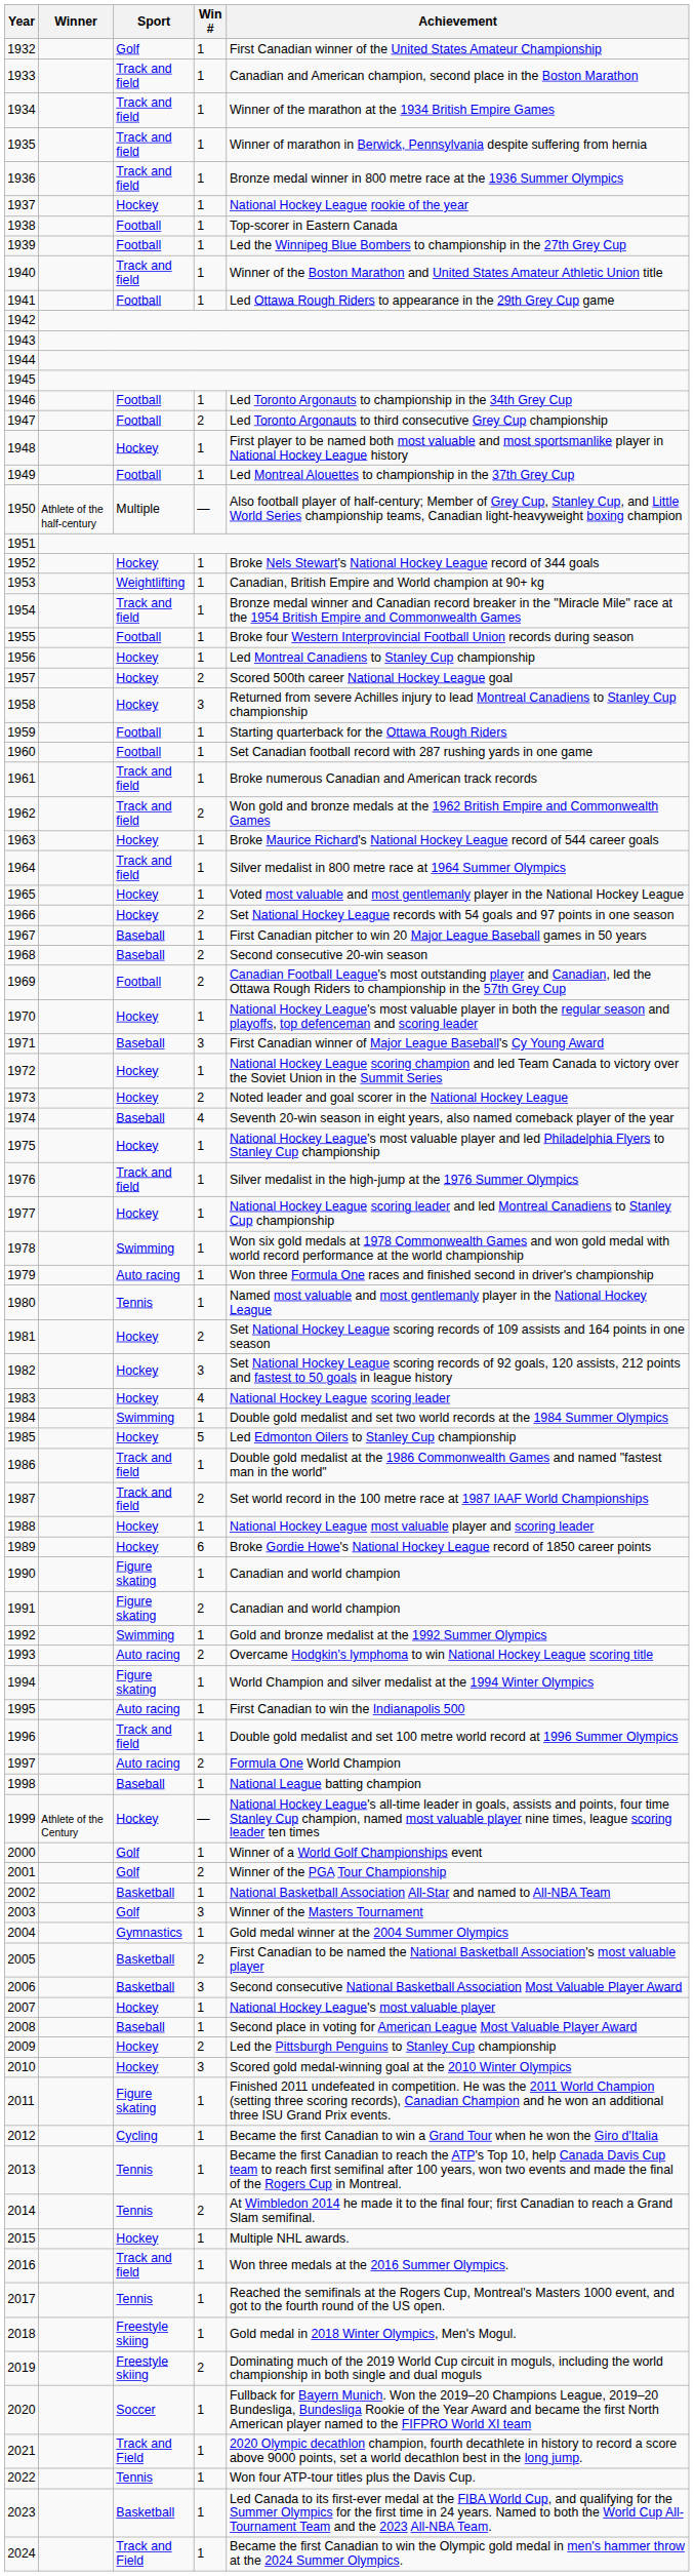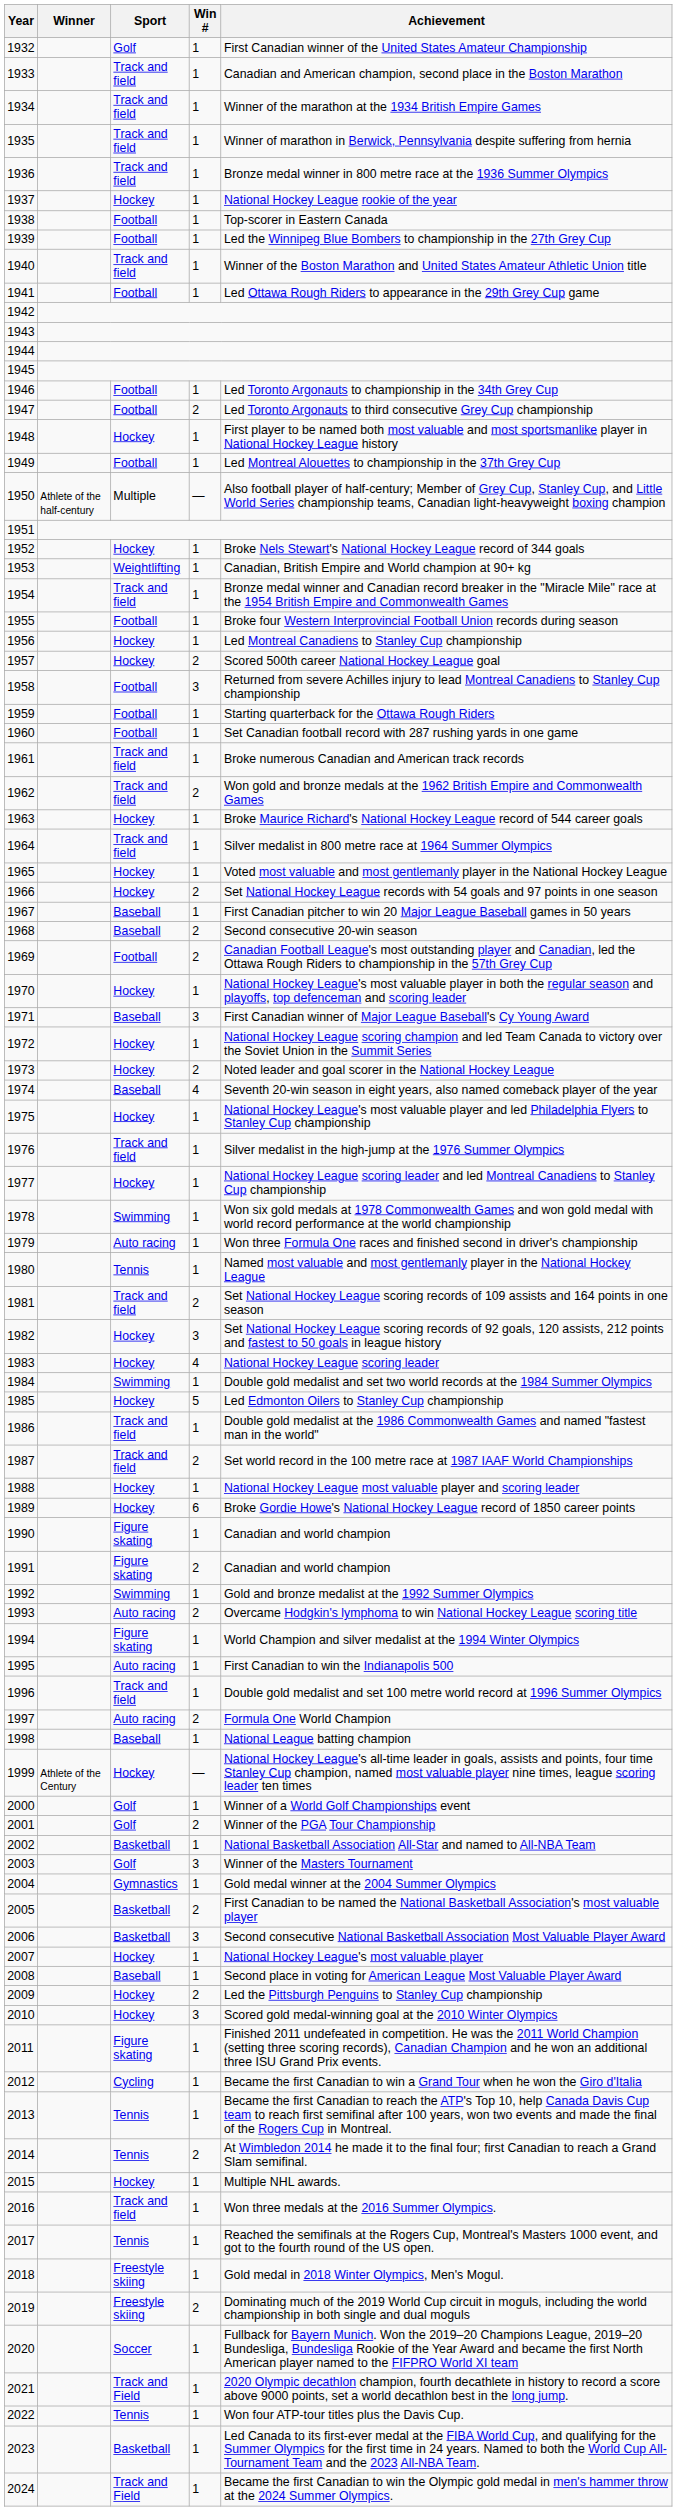1958 | Sport: Hockey -> Football
1981 | Sport: Hockey -> Track and field
